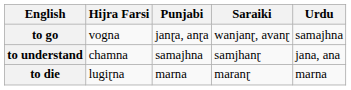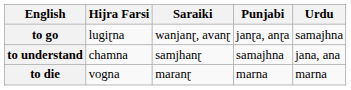columns swapped: Punjabi <-> Saraiki
to go | Hijra Farsi: vogna -> lugiɽna
to die | Hijra Farsi: lugiɽna -> vogna
